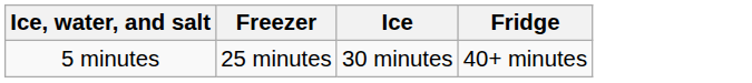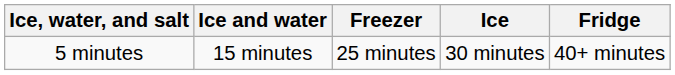+ column: Ice and water | 15 minutes
